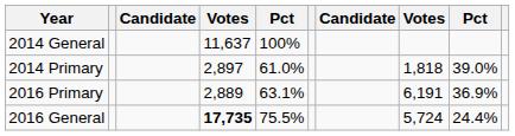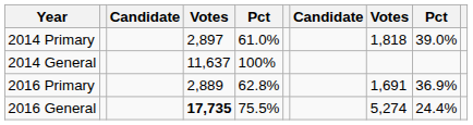rows swapped: 2014 Primary <-> 2014 General
2016 Primary | column 5: 63.1% -> 62.8%
2016 Primary | column 8: 6,191 -> 1,691
2016 General | column 8: 5,724 -> 5,274
